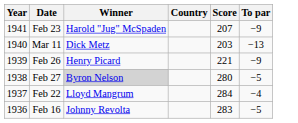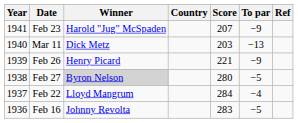+ column: Ref
